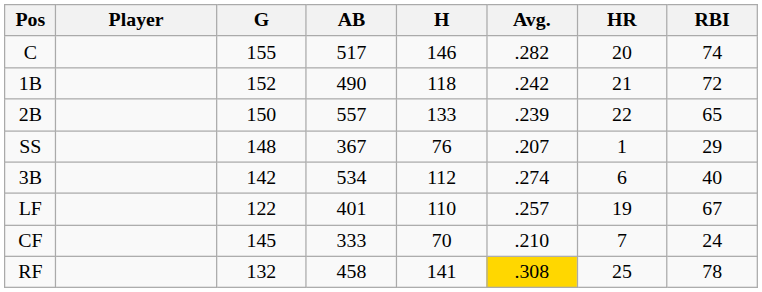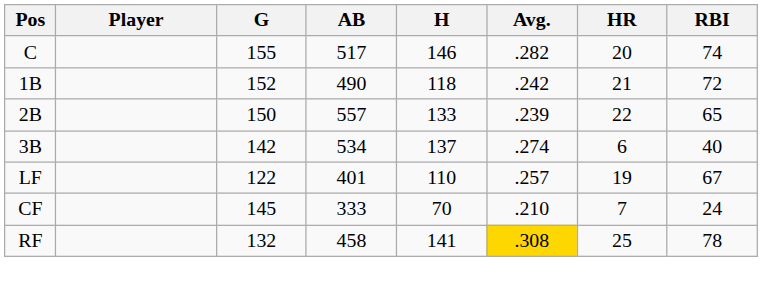- row: SS | 148 | 367 | 76 | .207 | 1 | 29
3B | H: 112 -> 137
